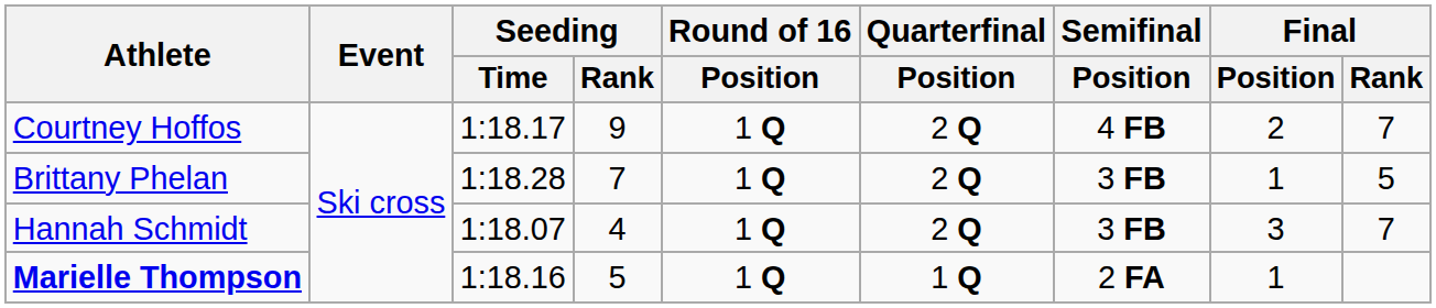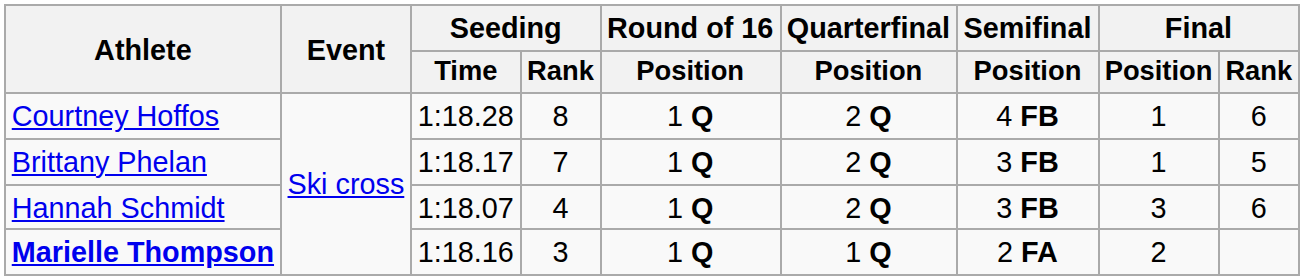Courtney Hoffos | Seeding / Time: 1:18.17 -> 1:18.28
Courtney Hoffos | Seeding / Rank: 9 -> 8
Courtney Hoffos | Final / Position: 2 -> 1
Courtney Hoffos | Final / Rank: 7 -> 6
Brittany Phelan | Seeding / Time: 1:18.28 -> 1:18.17
Hannah Schmidt | Final / Rank: 7 -> 6
Marielle Thompson | Seeding / Rank: 5 -> 3
Marielle Thompson | Final / Position: 1 -> 2
